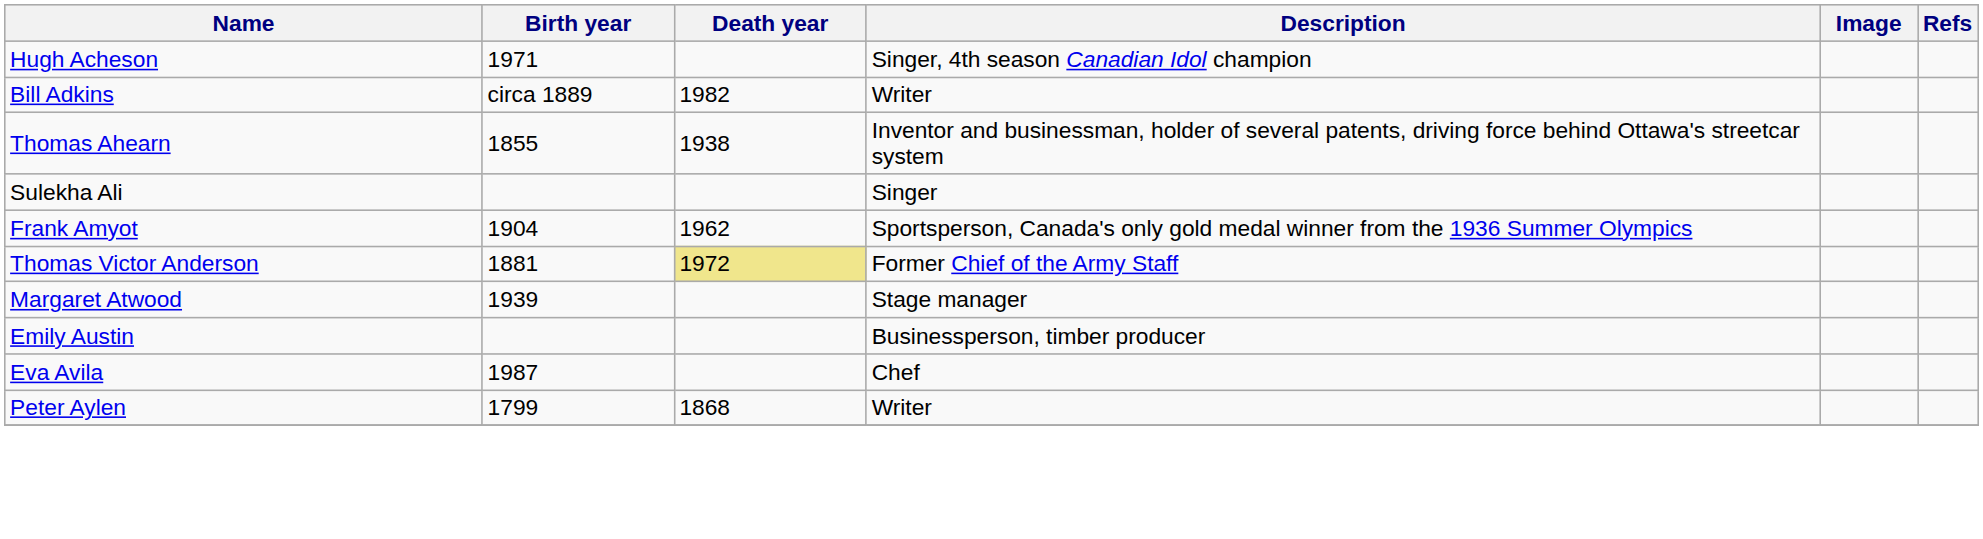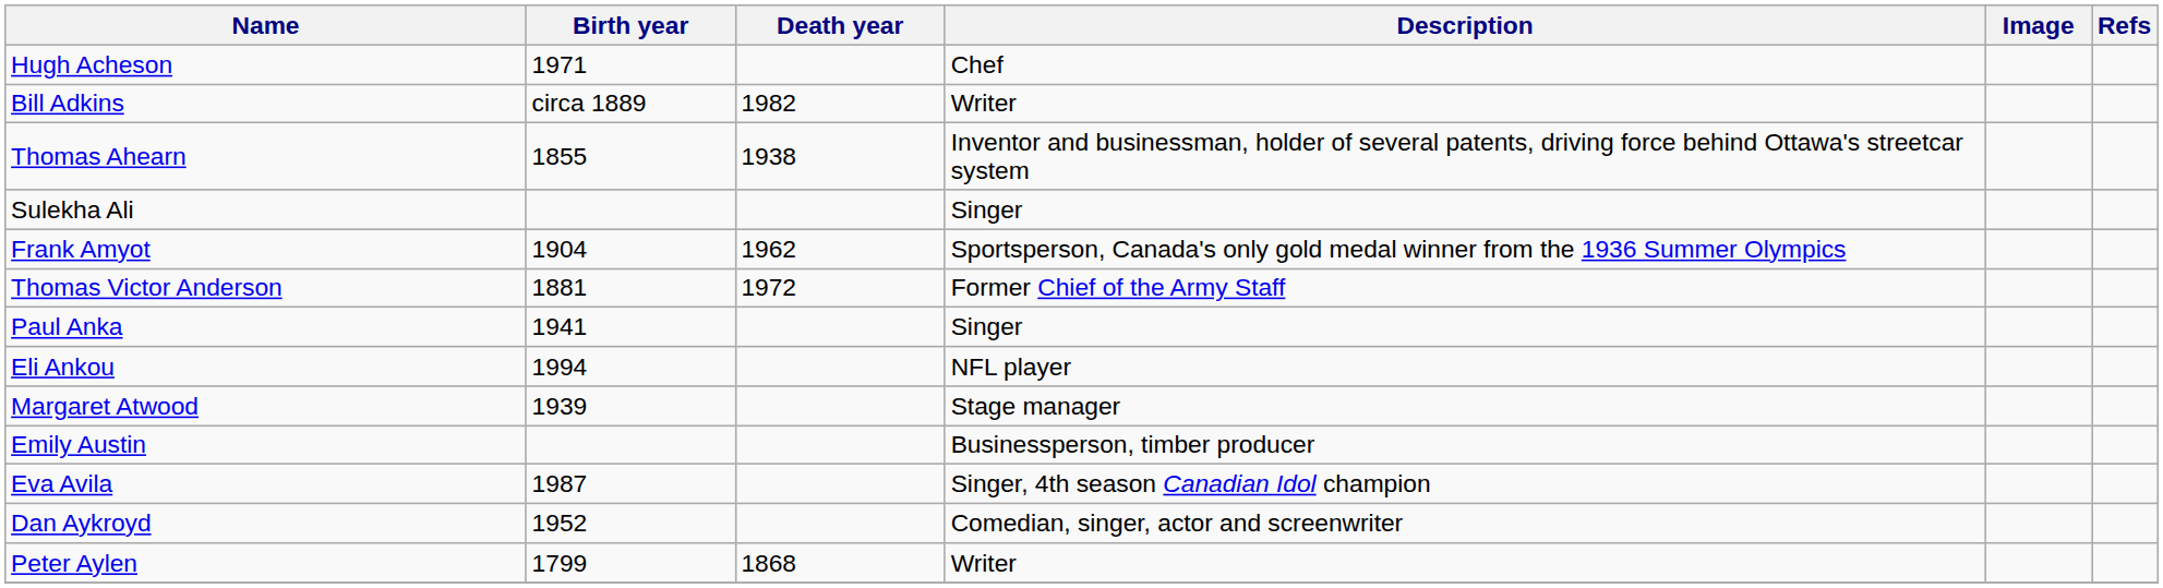Hugh Acheson | Description: Singer, 4th season Canadian Idol champion -> Chef
Thomas Victor Anderson | Death year: khaki background -> no background
+ row: Paul Anka | 1941 | Singer
+ row: Eli Ankou | 1994 | NFL player
Eva Avila | Description: Chef -> Singer, 4th season Canadian Idol champion
+ row: Dan Aykroyd | 1952 | Comedian, singer, actor and screenwriter
